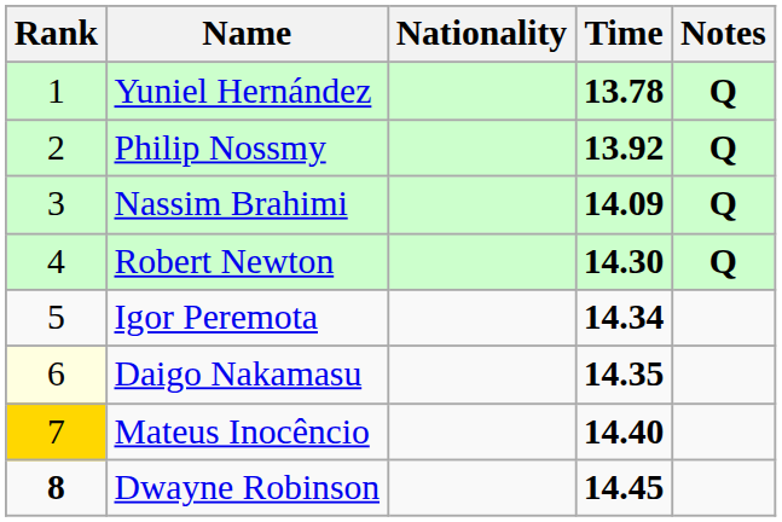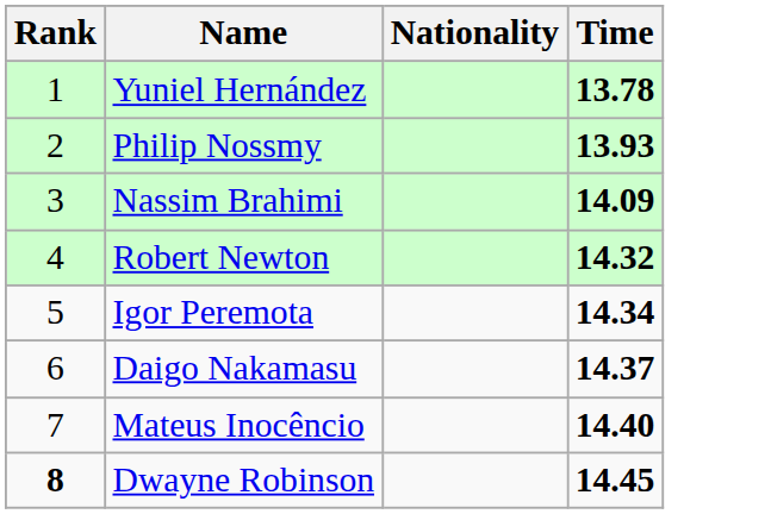- column: Notes | Q | Q | Q | Q
Philip Nossmy | Time: 13.92 -> 13.93
Robert Newton | Time: 14.30 -> 14.32
Daigo Nakamasu | Rank: lightyellow background -> no background
Daigo Nakamasu | Time: 14.35 -> 14.37
Mateus Inocêncio | Rank: gold background -> no background
